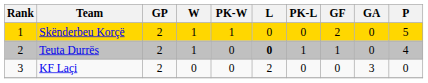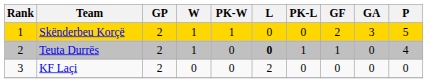Skënderbeu Korçë | GA: 0 -> 3
KF Laçi | GA: 3 -> 0
